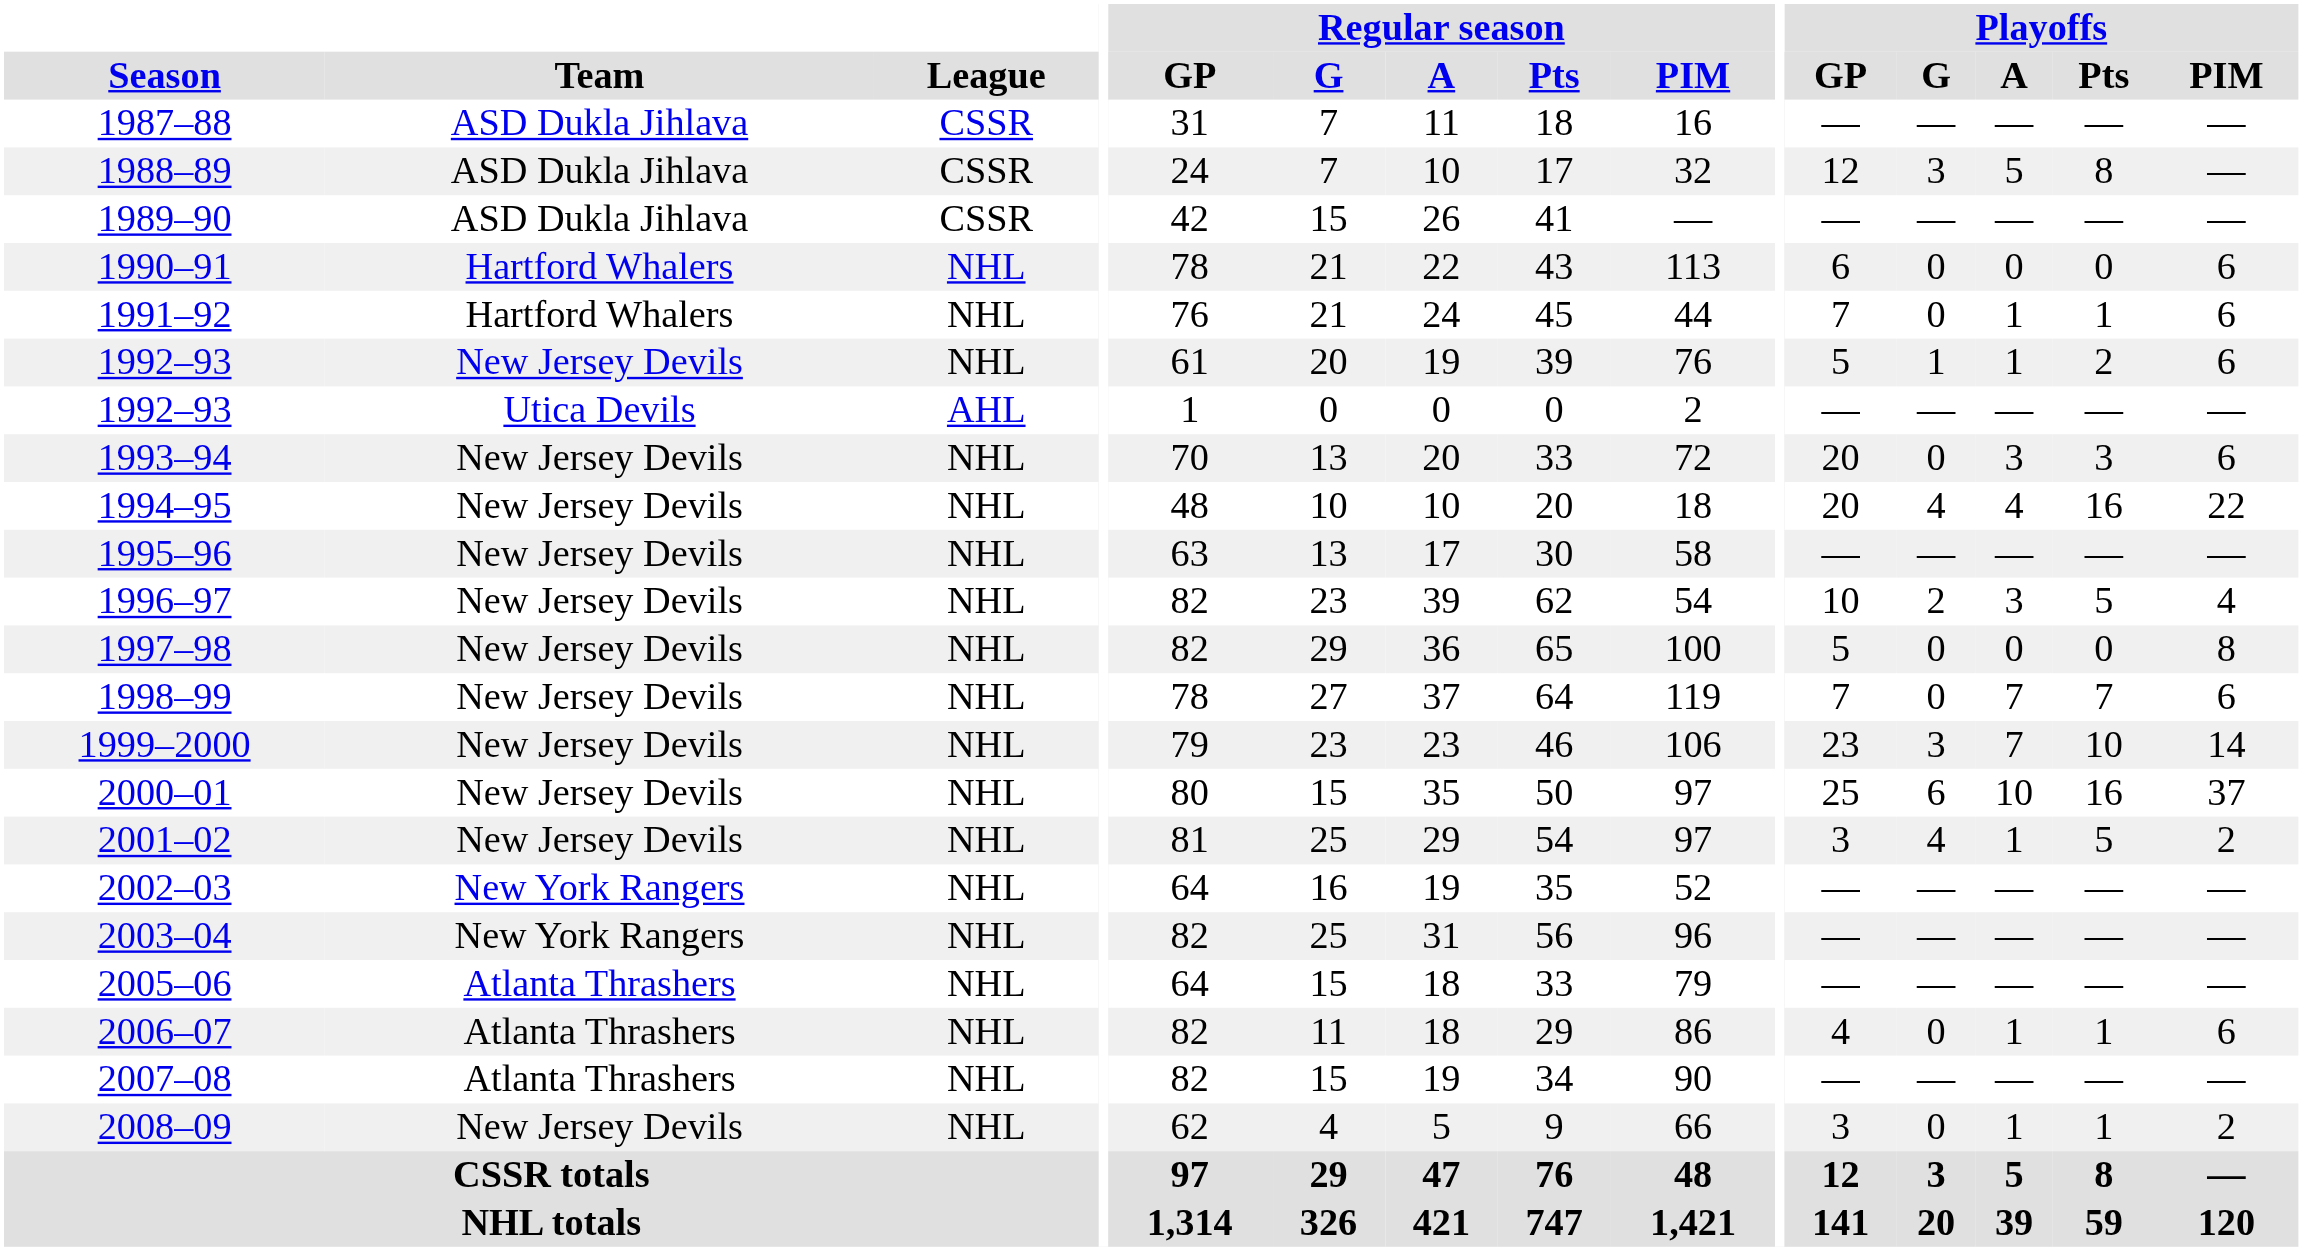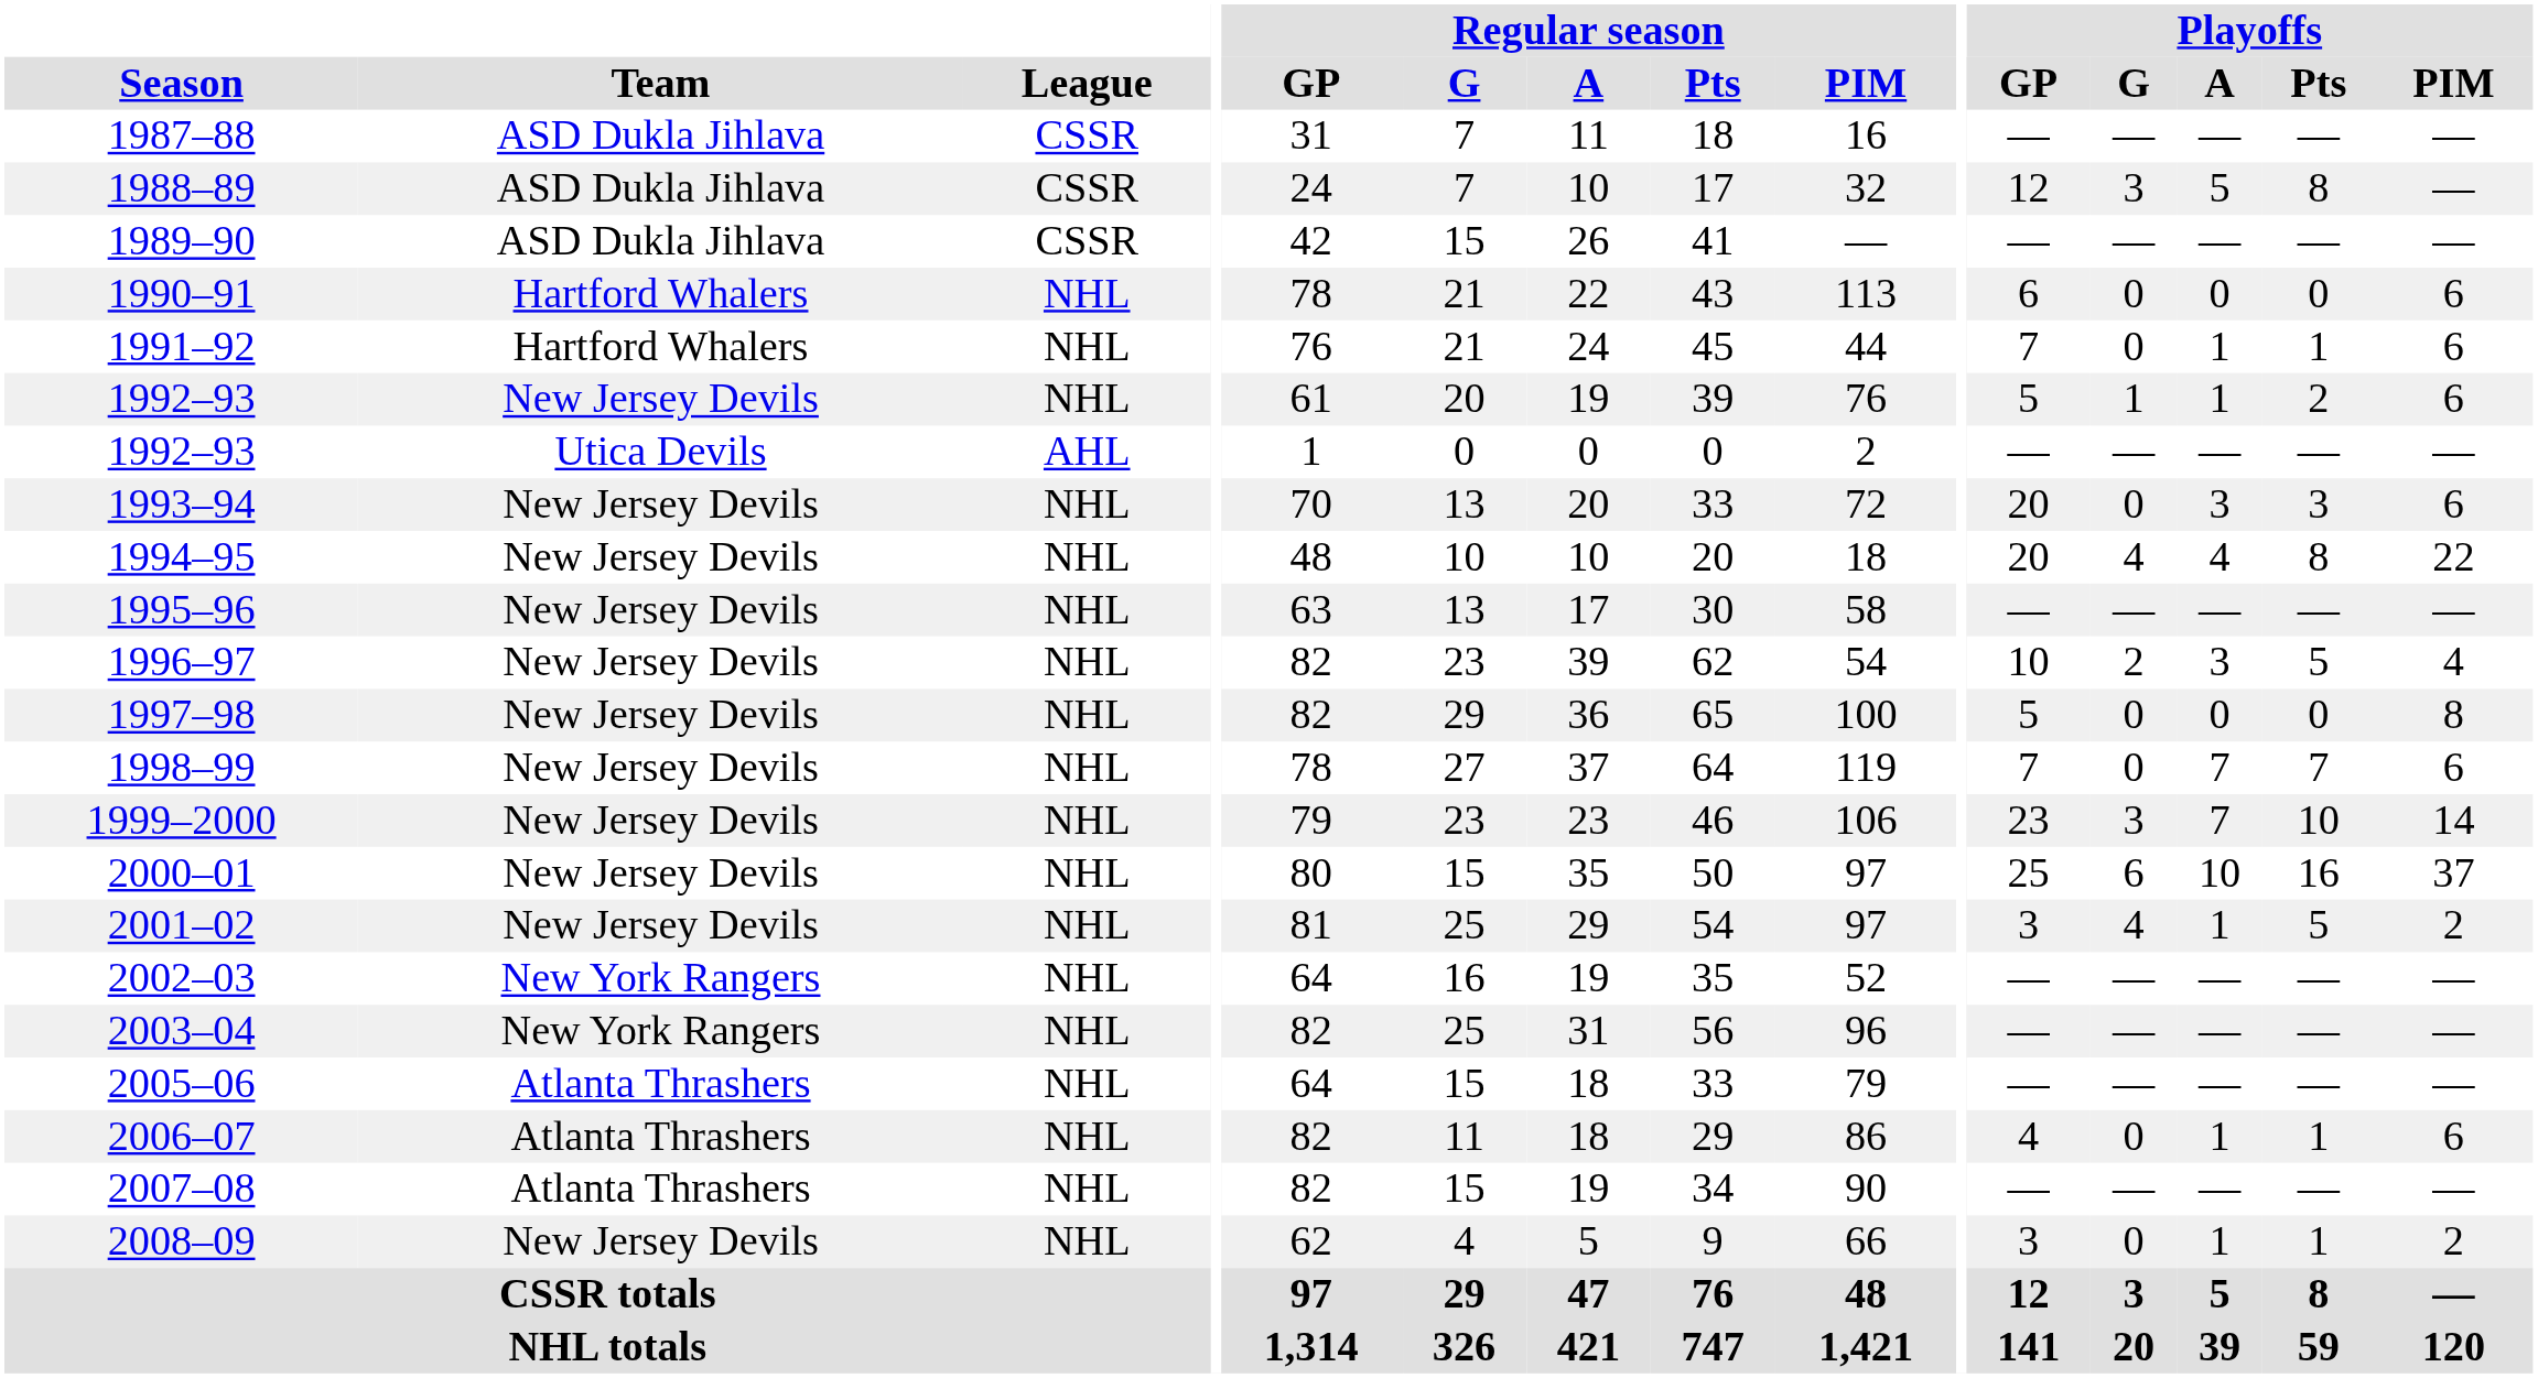1994–95 | Playoffs / Pts: 16 -> 8
